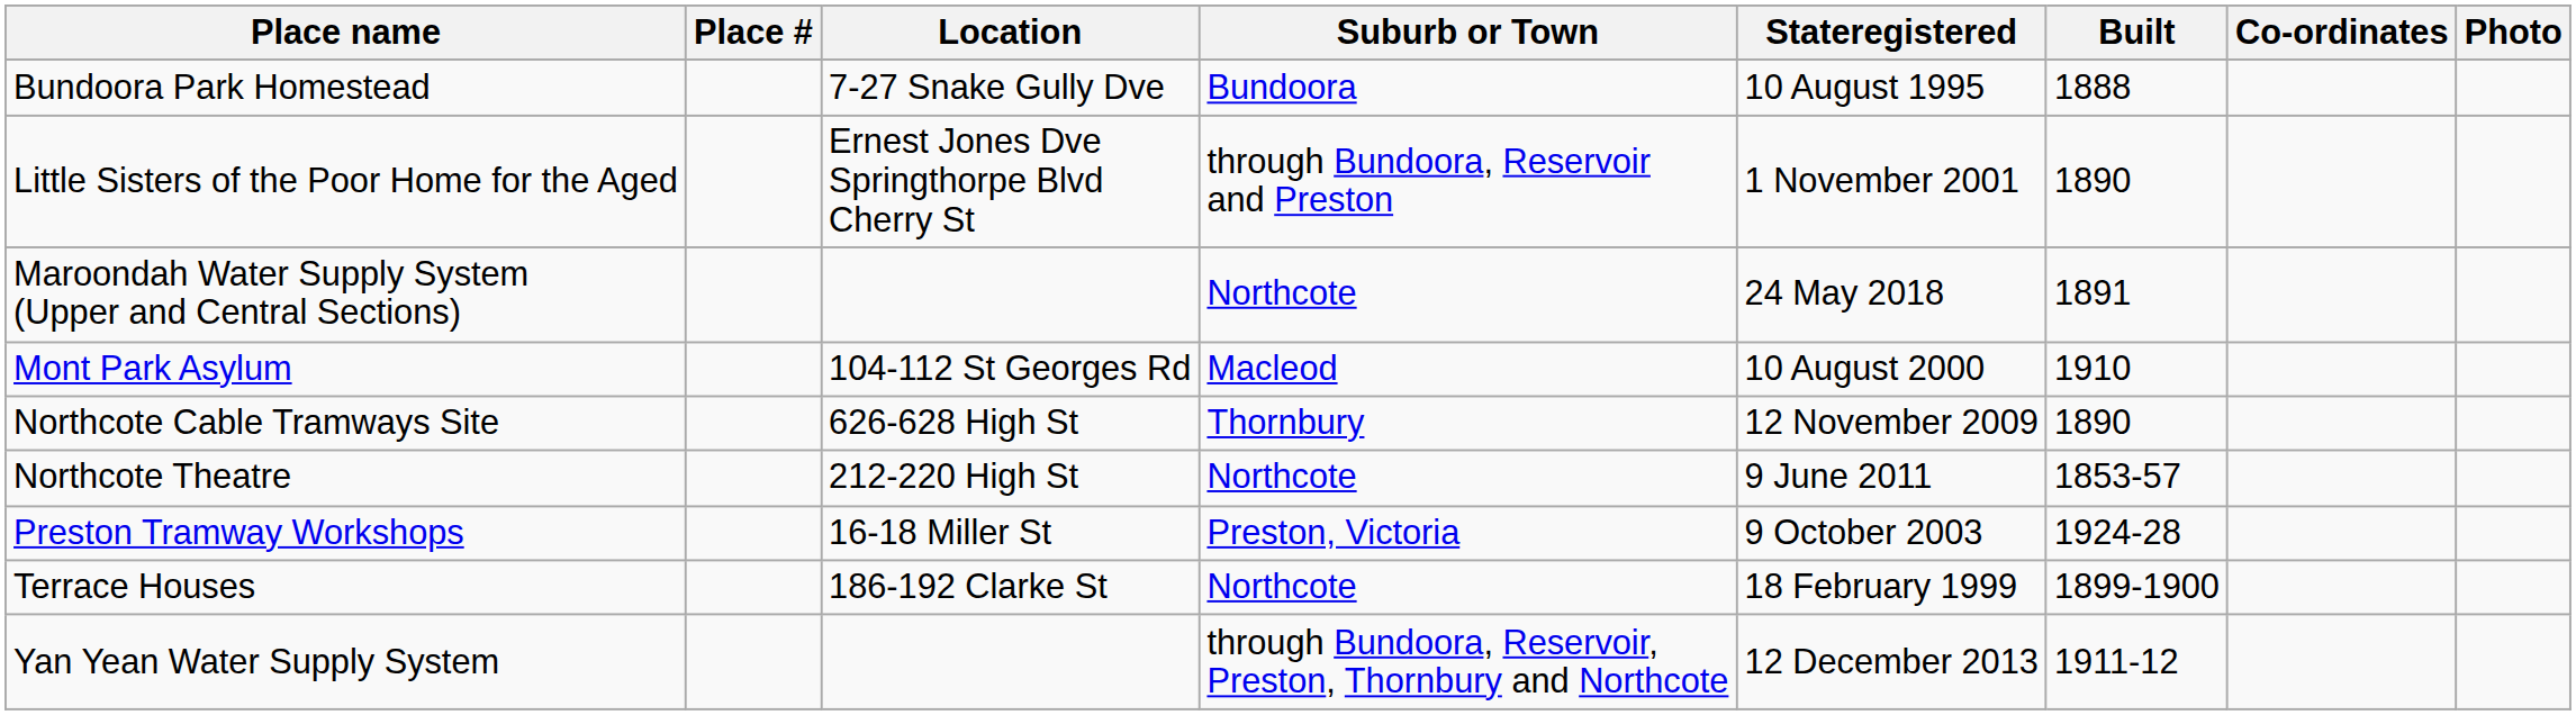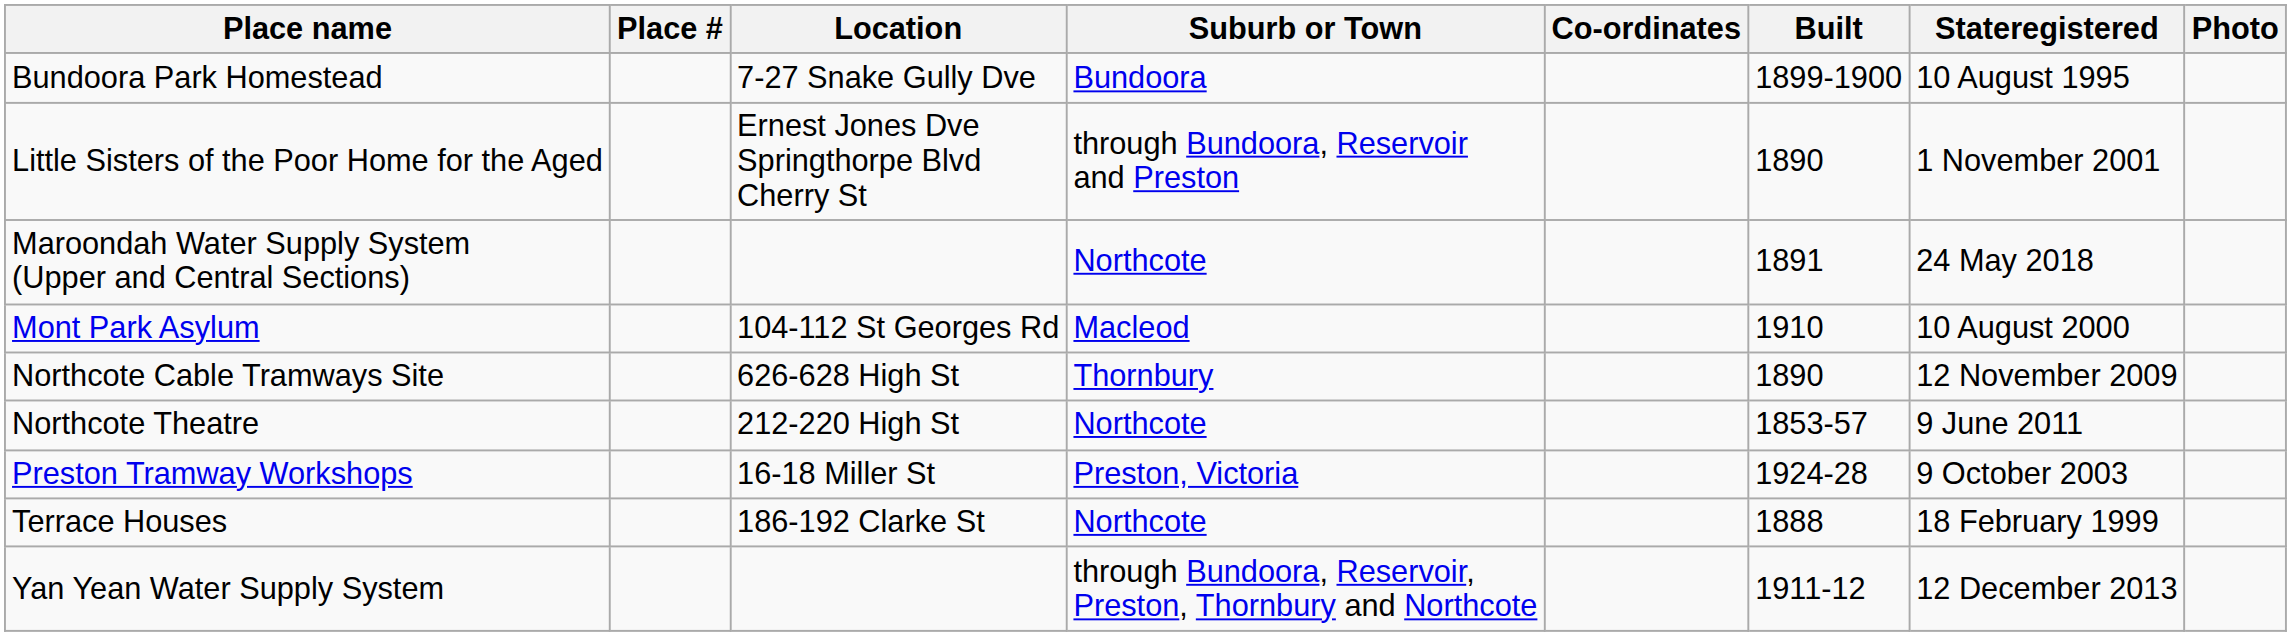columns swapped: Co-ordinates <-> Stateregistered
Bundoora Park Homestead | Built: 1888 -> 1899-1900
Terrace Houses | Built: 1899-1900 -> 1888
